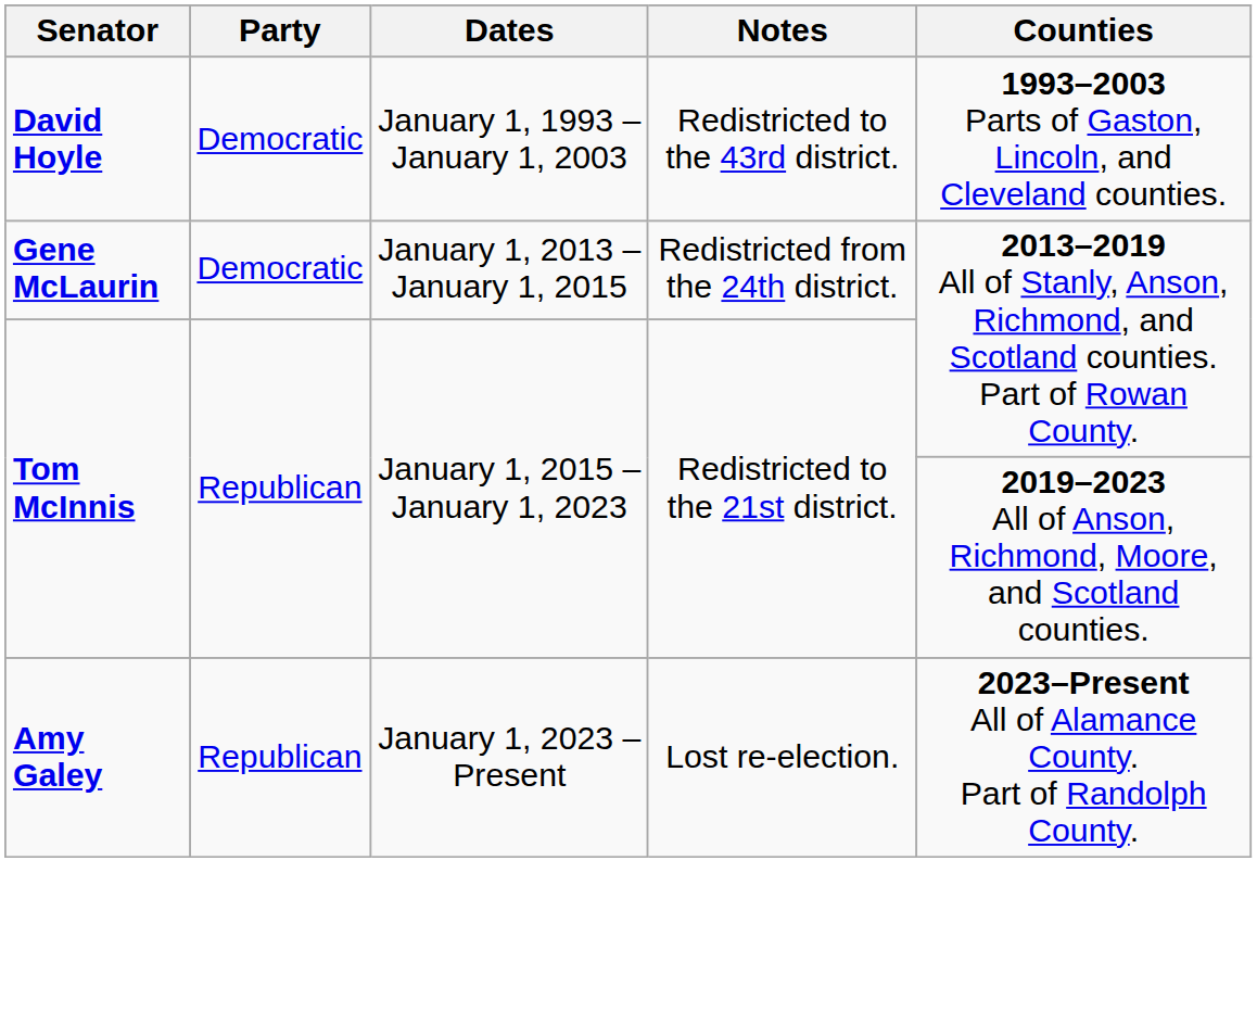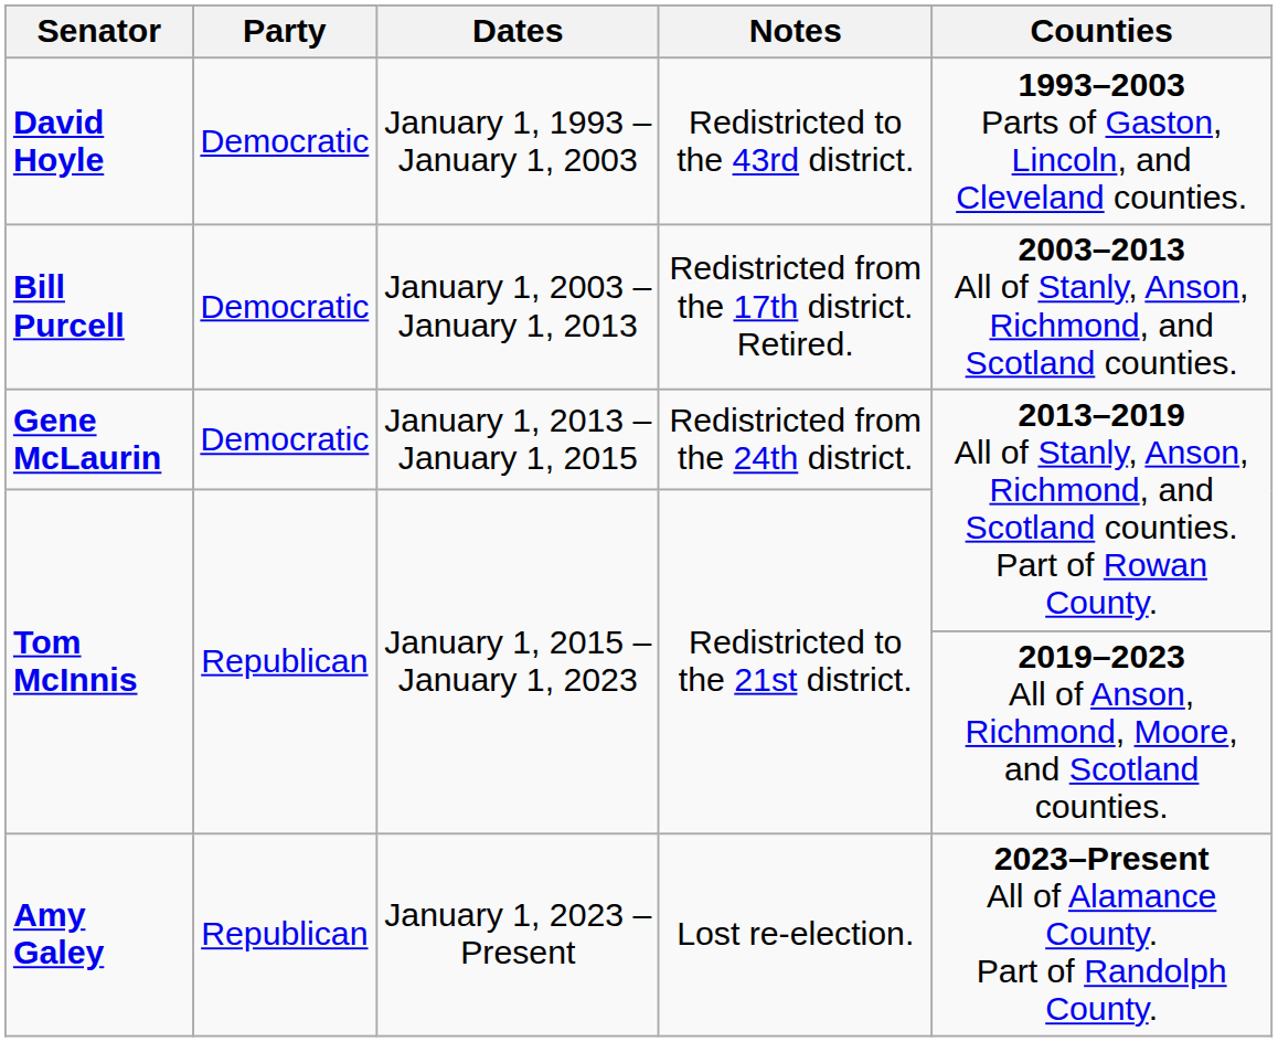+ row: Bill Purcell | Democratic | January 1, 2003 – January 1, 2013 | Redistricted from the 17th district. Retired. | 2003–2013 All of Stanly, Anson, Richmond, and Scotland counties.
